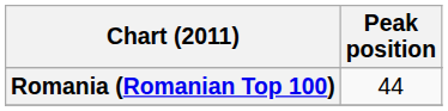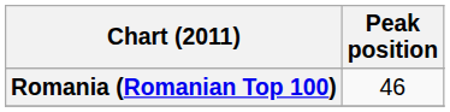Romania (Romanian Top 100) | Peak position: 44 -> 46
